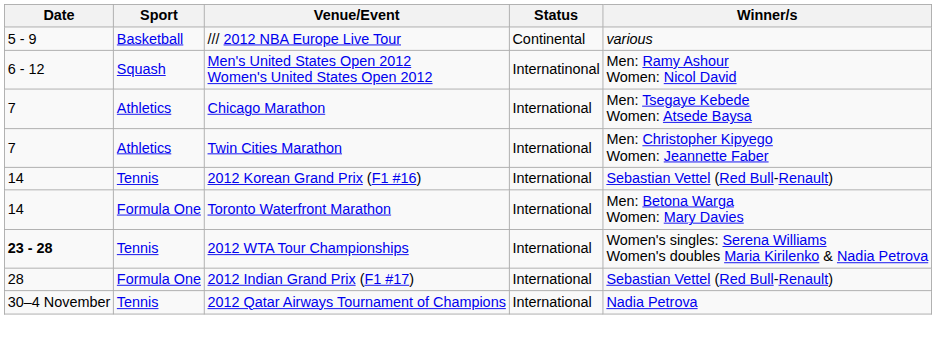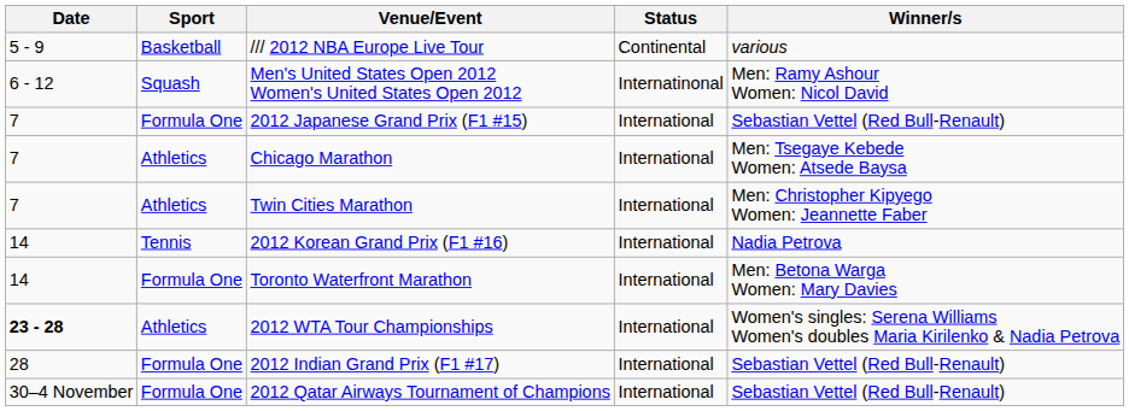+ row: 7 | Formula One | 2012 Japanese Grand Prix (F1 #15) | International | Sebastian Vettel (Red Bull-Renault)
2012 Korean Grand Prix (F1 #16) | Winner/s: Sebastian Vettel (Red Bull-Renault) -> Nadia Petrova
2012 WTA Tour Championships | Sport: Tennis -> Athletics
2012 Qatar Airways Tournament of Champions | Sport: Tennis -> Formula One
2012 Qatar Airways Tournament of Champions | Winner/s: Nadia Petrova -> Sebastian Vettel (Red Bull-Renault)
